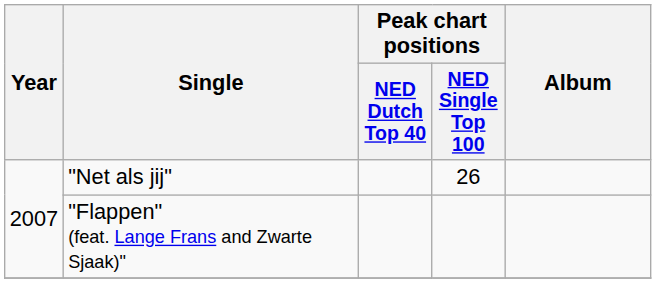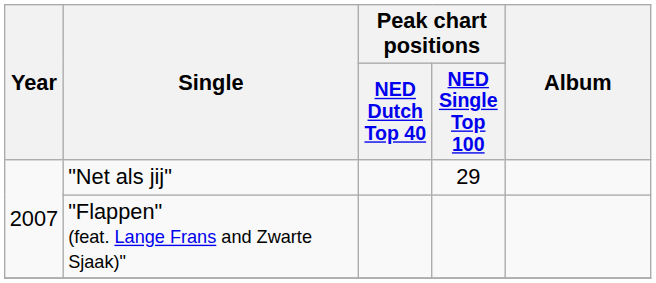"Net als jij" | Peak chart positions / NED Single Top 100: 26 -> 29
